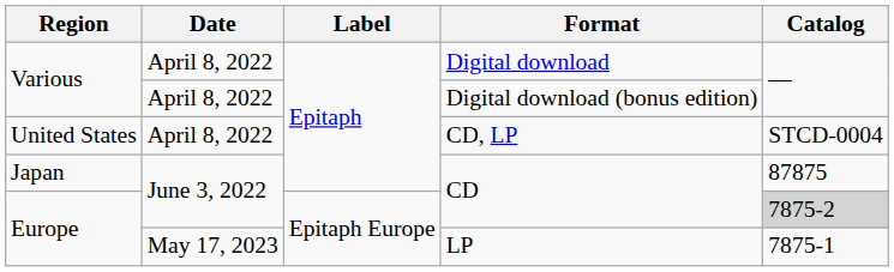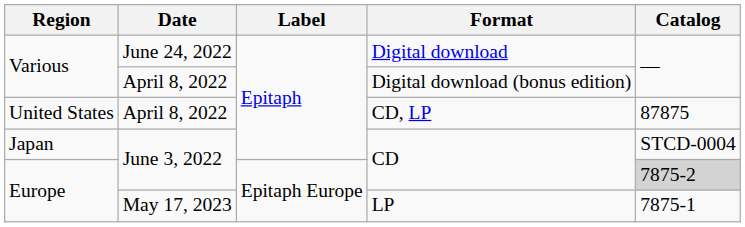Digital download | Date: April 8, 2022 -> June 24, 2022
CD, LP | Catalog: STCD-0004 -> 87875
Japan / CD | Catalog: 87875 -> STCD-0004
